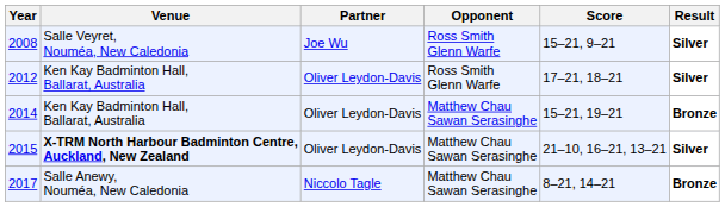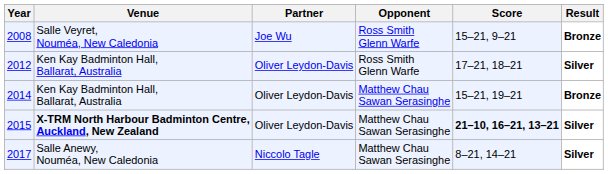2008 | Result: Silver -> Bronze
2015 | Score: normal -> bold
2017 | Result: Bronze -> Silver
